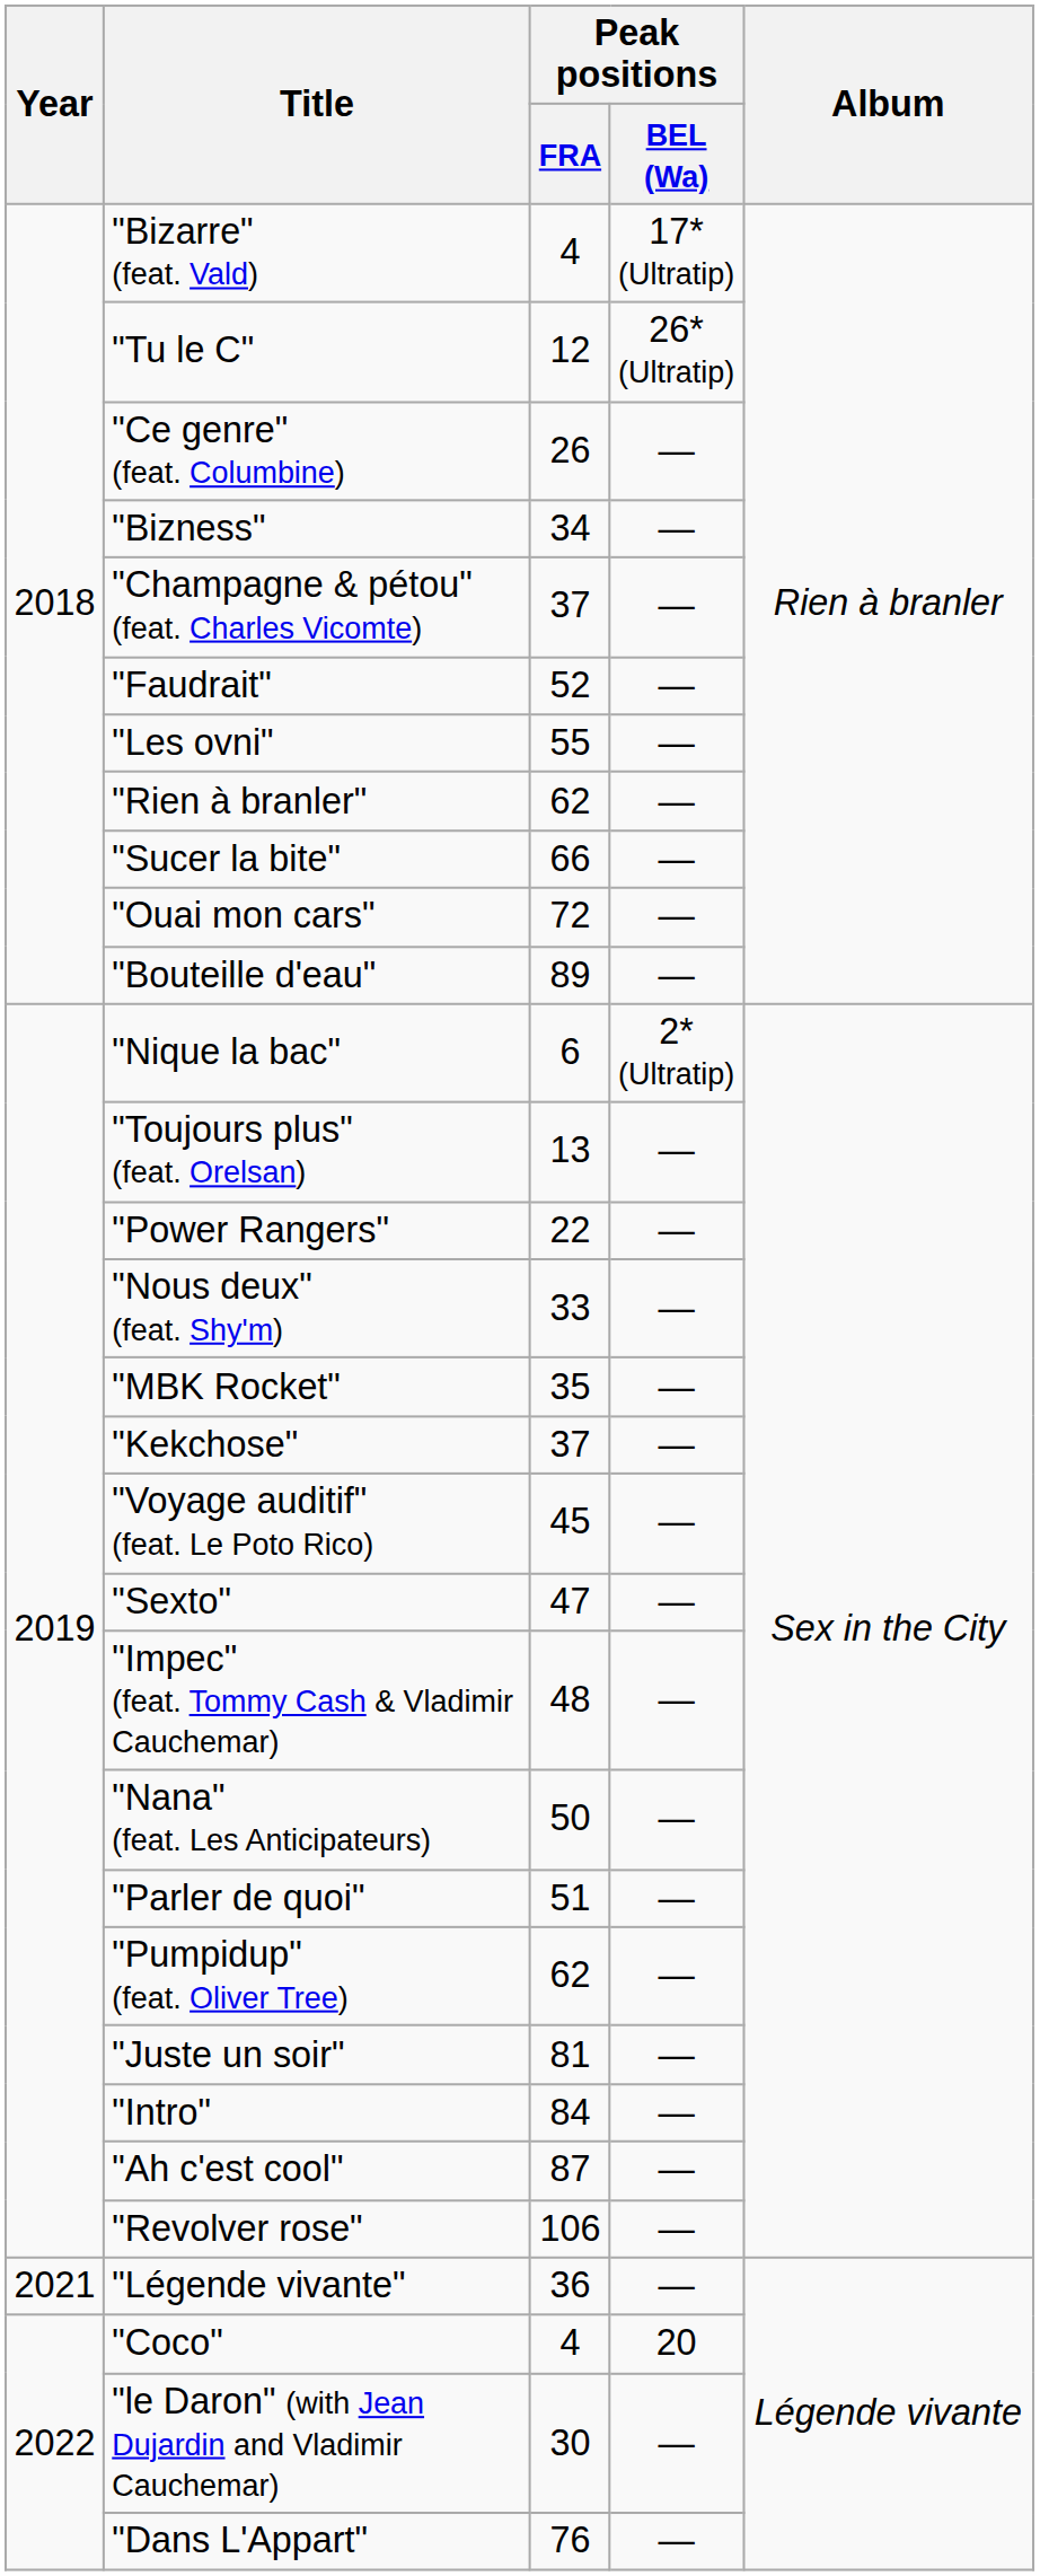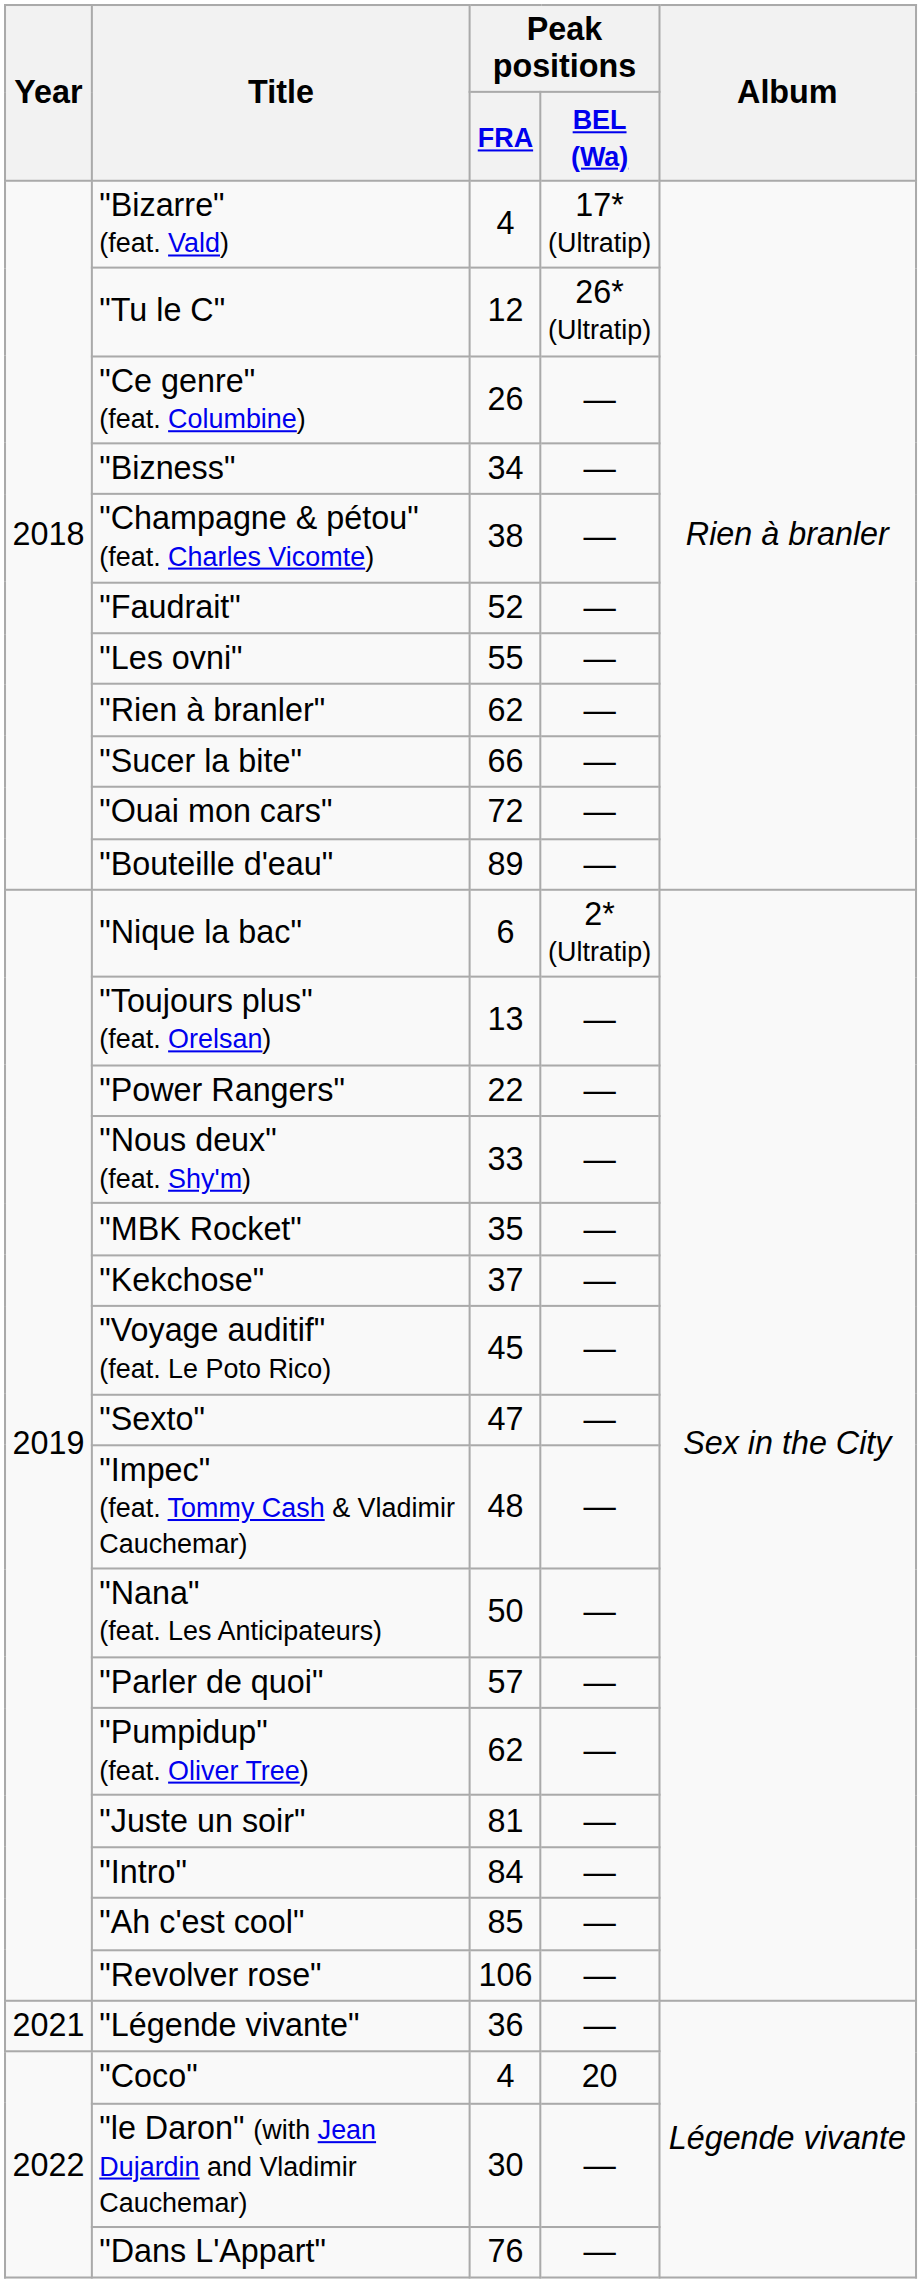"Champagne & pétou" (feat. Charles Vicomte) | Peak positions / FRA: 37 -> 38
"Parler de quoi" | Peak positions / FRA: 51 -> 57
"Ah c'est cool" | Peak positions / FRA: 87 -> 85
